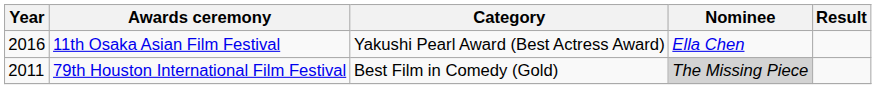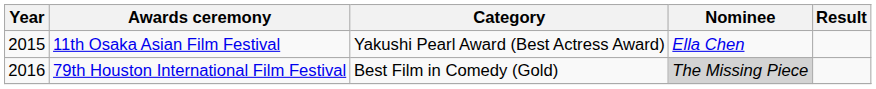11th Osaka Asian Film Festival | Year: 2016 -> 2015
79th Houston International Film Festival | Year: 2011 -> 2016
